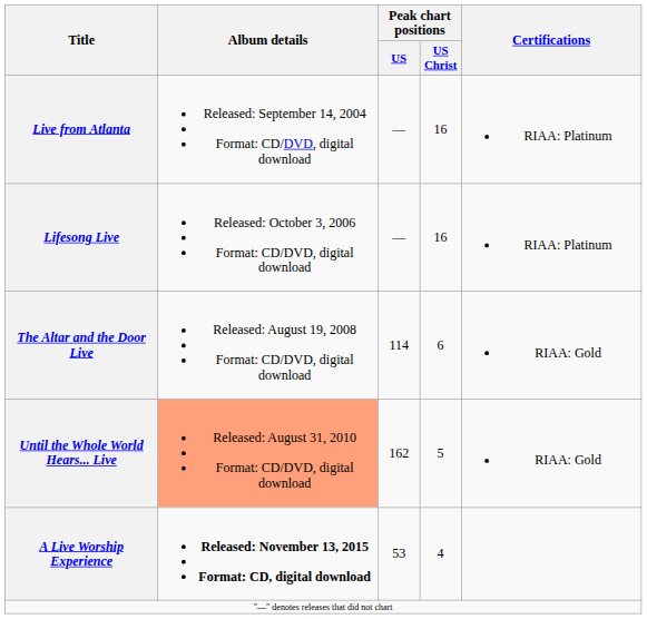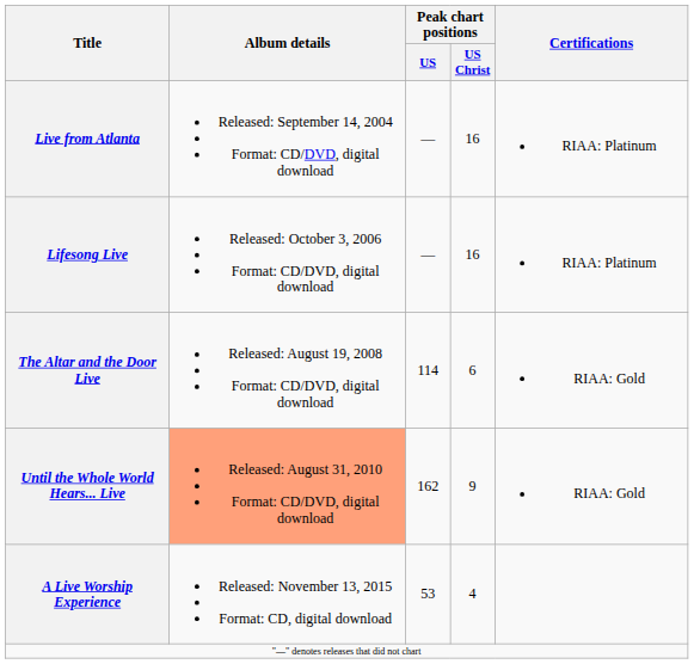Until the Whole World Hears... Live | Peak chart positions / US Christ: 5 -> 9
A Live Worship Experience | Album details: bold -> normal
